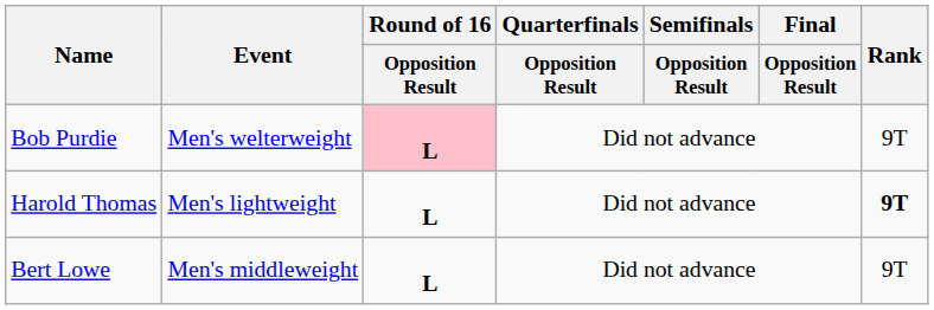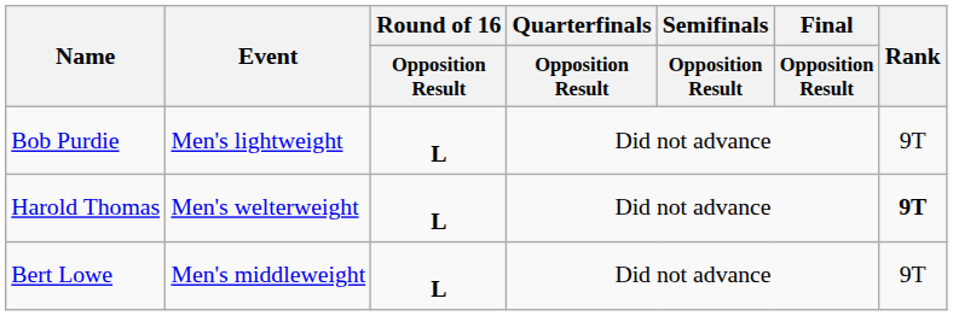Bob Purdie | Event: Men's welterweight -> Men's lightweight
Bob Purdie | Round of 16 / Opposition Result: pink background -> no background
Harold Thomas | Event: Men's lightweight -> Men's welterweight
